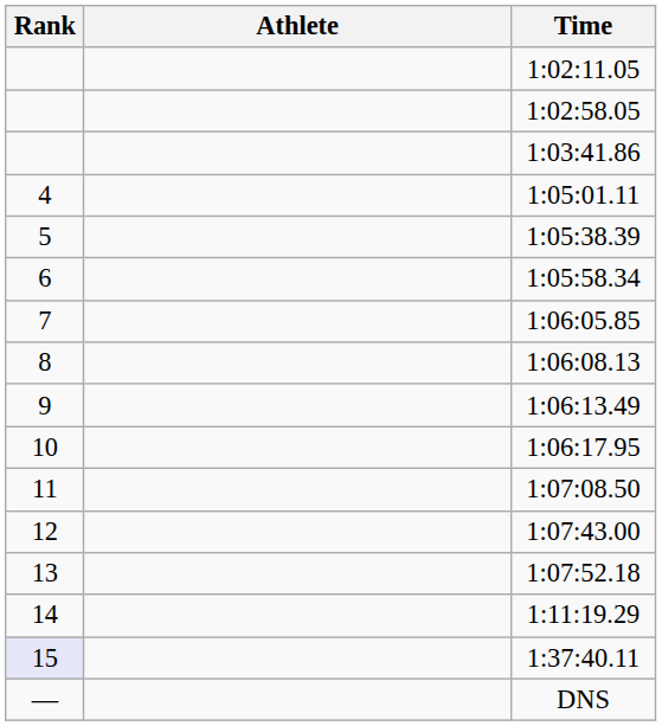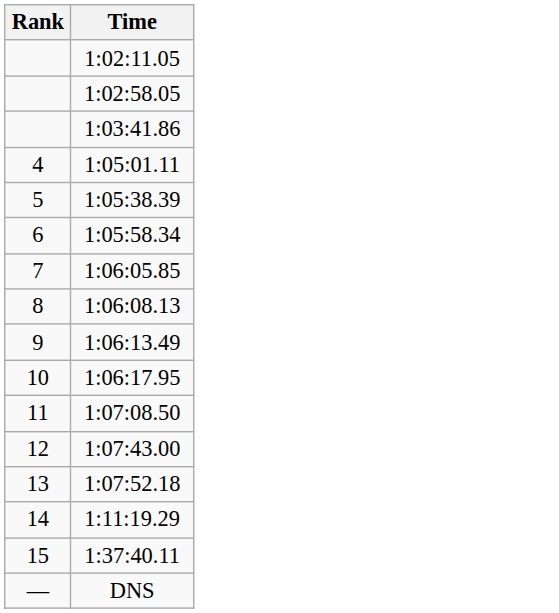- column: Athlete
1:37:40.11 | Rank: lavender background -> no background
